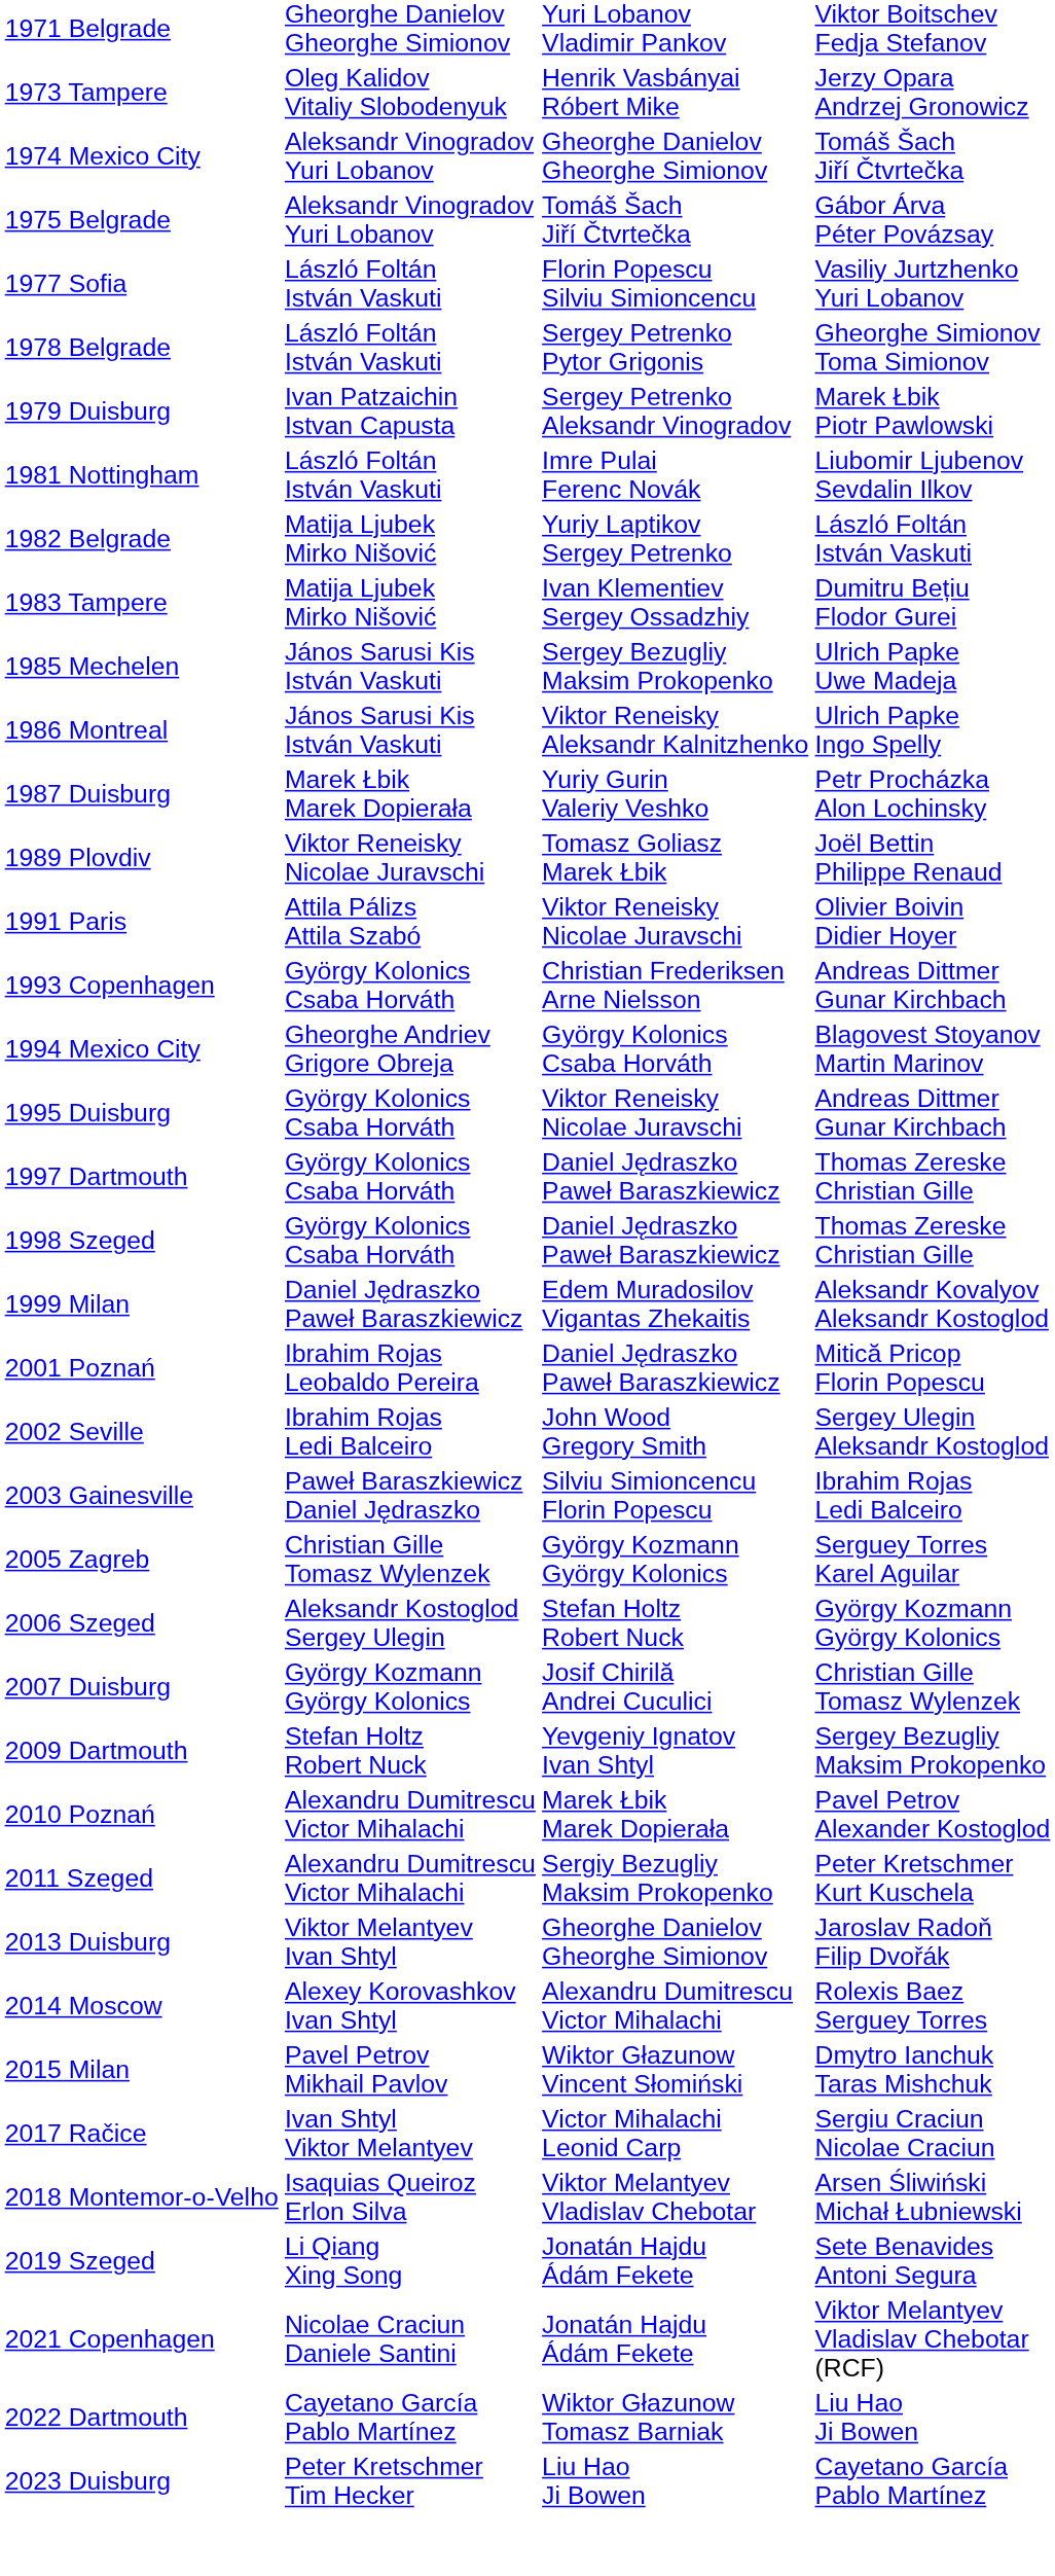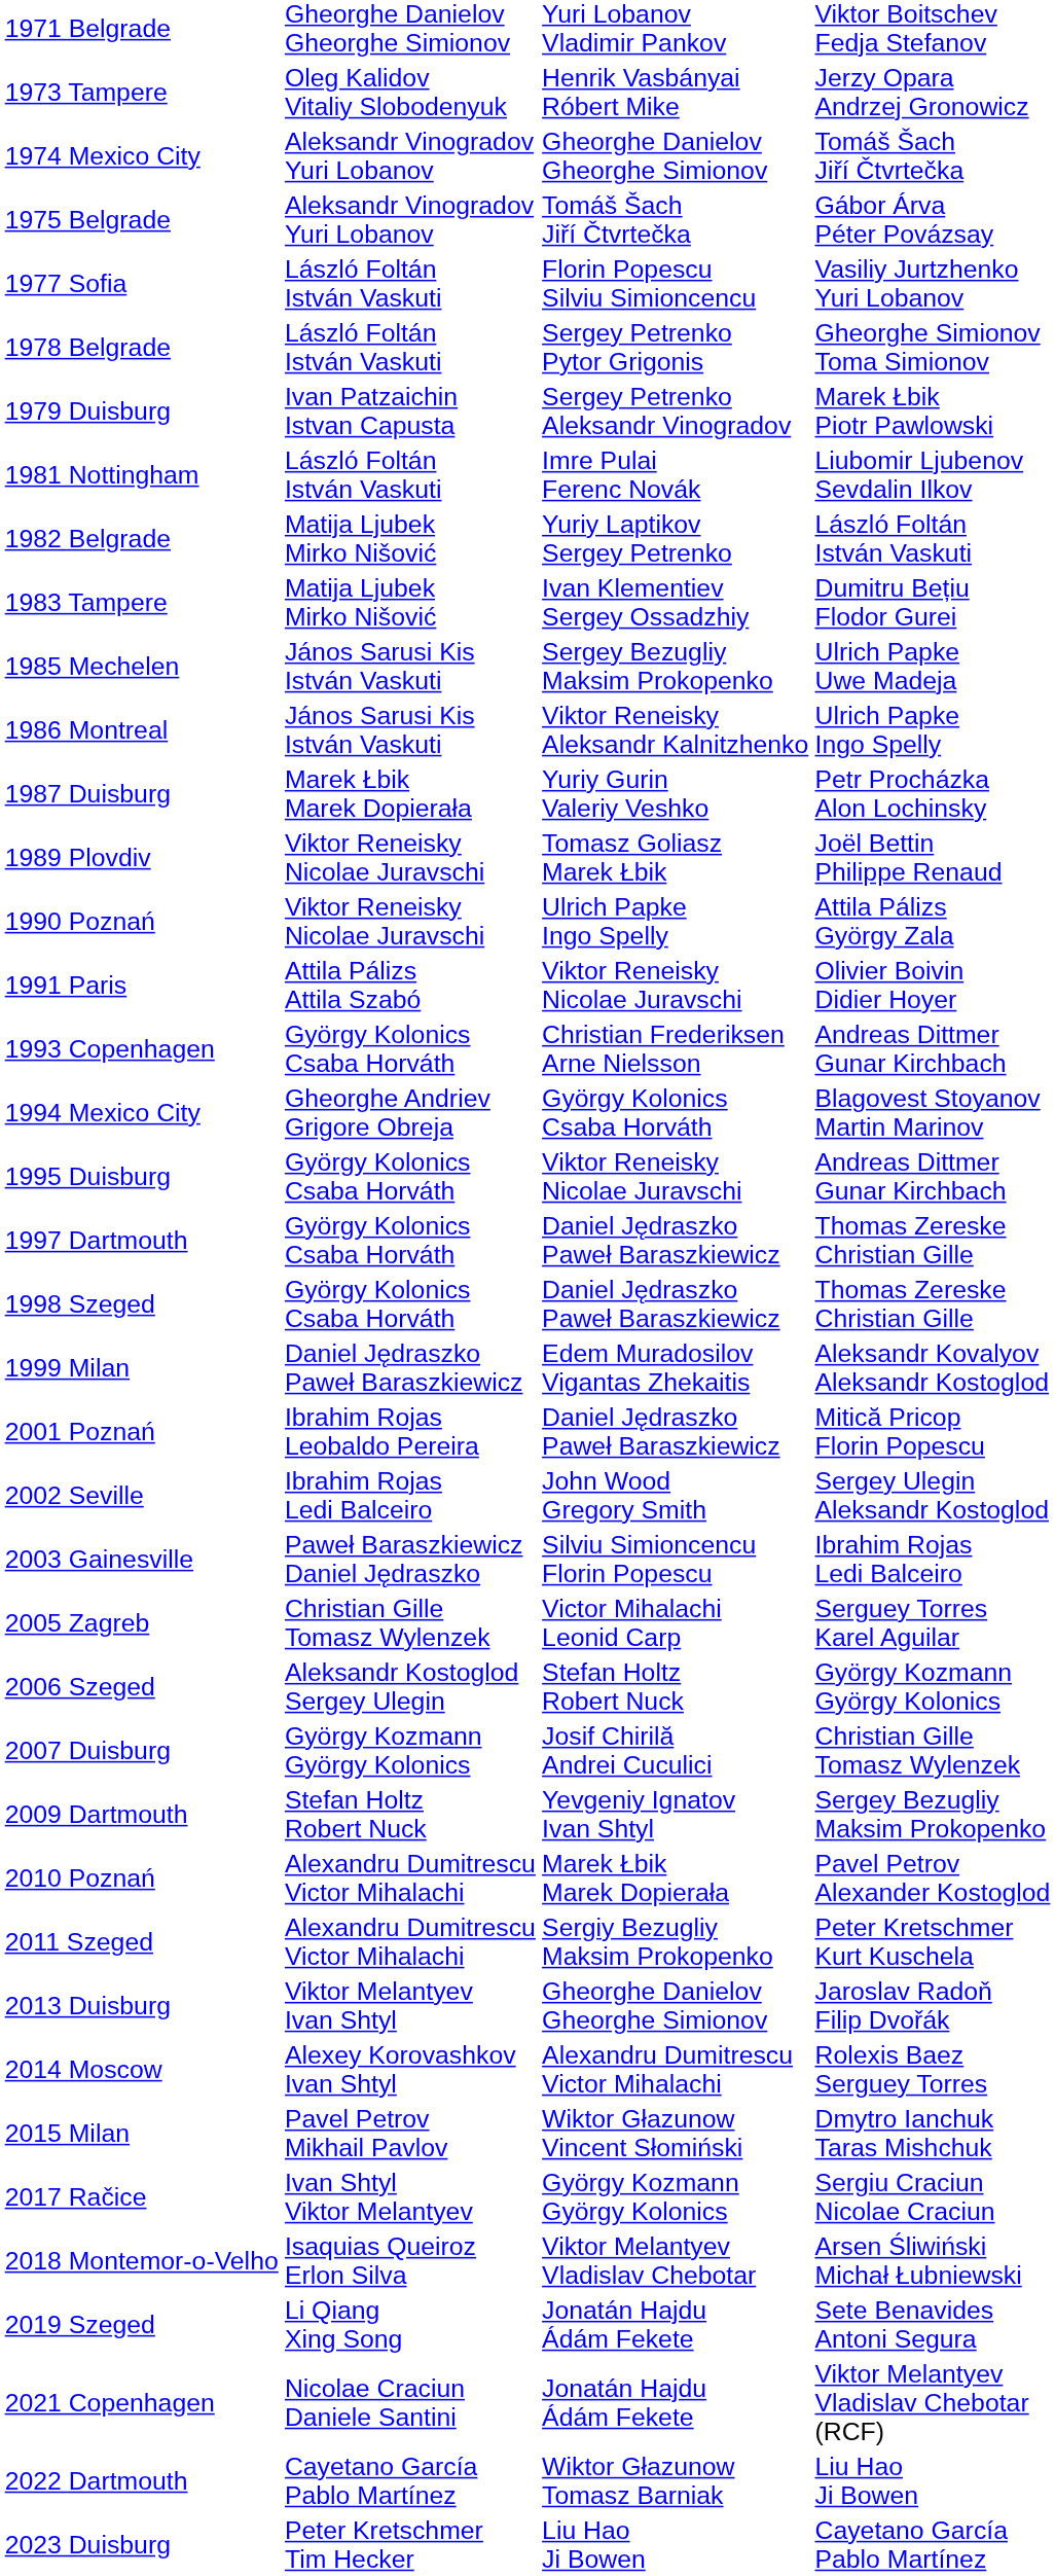+ row: 1990 Poznań | Viktor Reneisky Nicolae Juravschi | Ulrich Papke Ingo Spelly | Attila Pálizs György Zala
2005 Zagreb | column 3: György Kozmann György Kolonics -> Victor Mihalachi Leonid Carp
2017 Račice | column 3: Victor Mihalachi Leonid Carp -> György Kozmann György Kolonics
